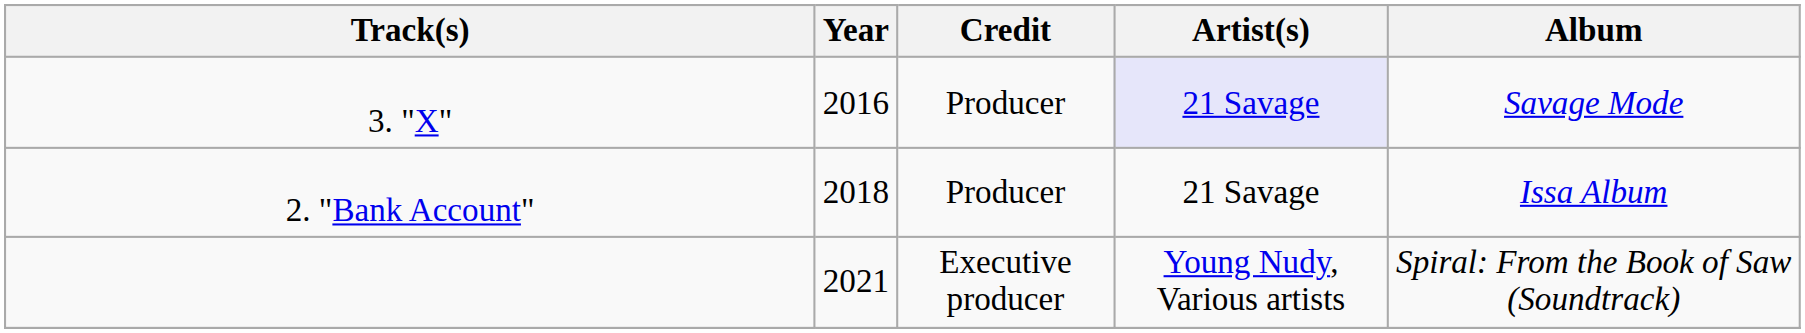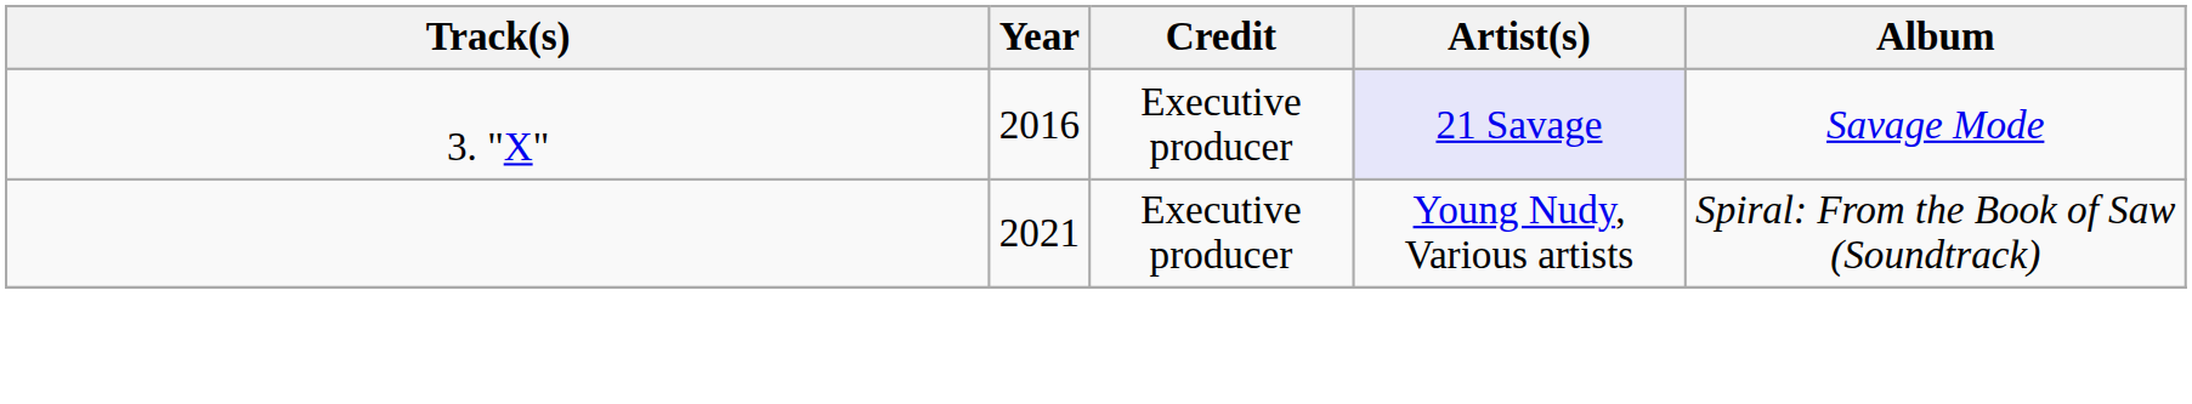3. "X" | Credit: Producer -> Executive producer
- row: 2. "Bank Account" | 2018 | Producer | 21 Savage | Issa Album
